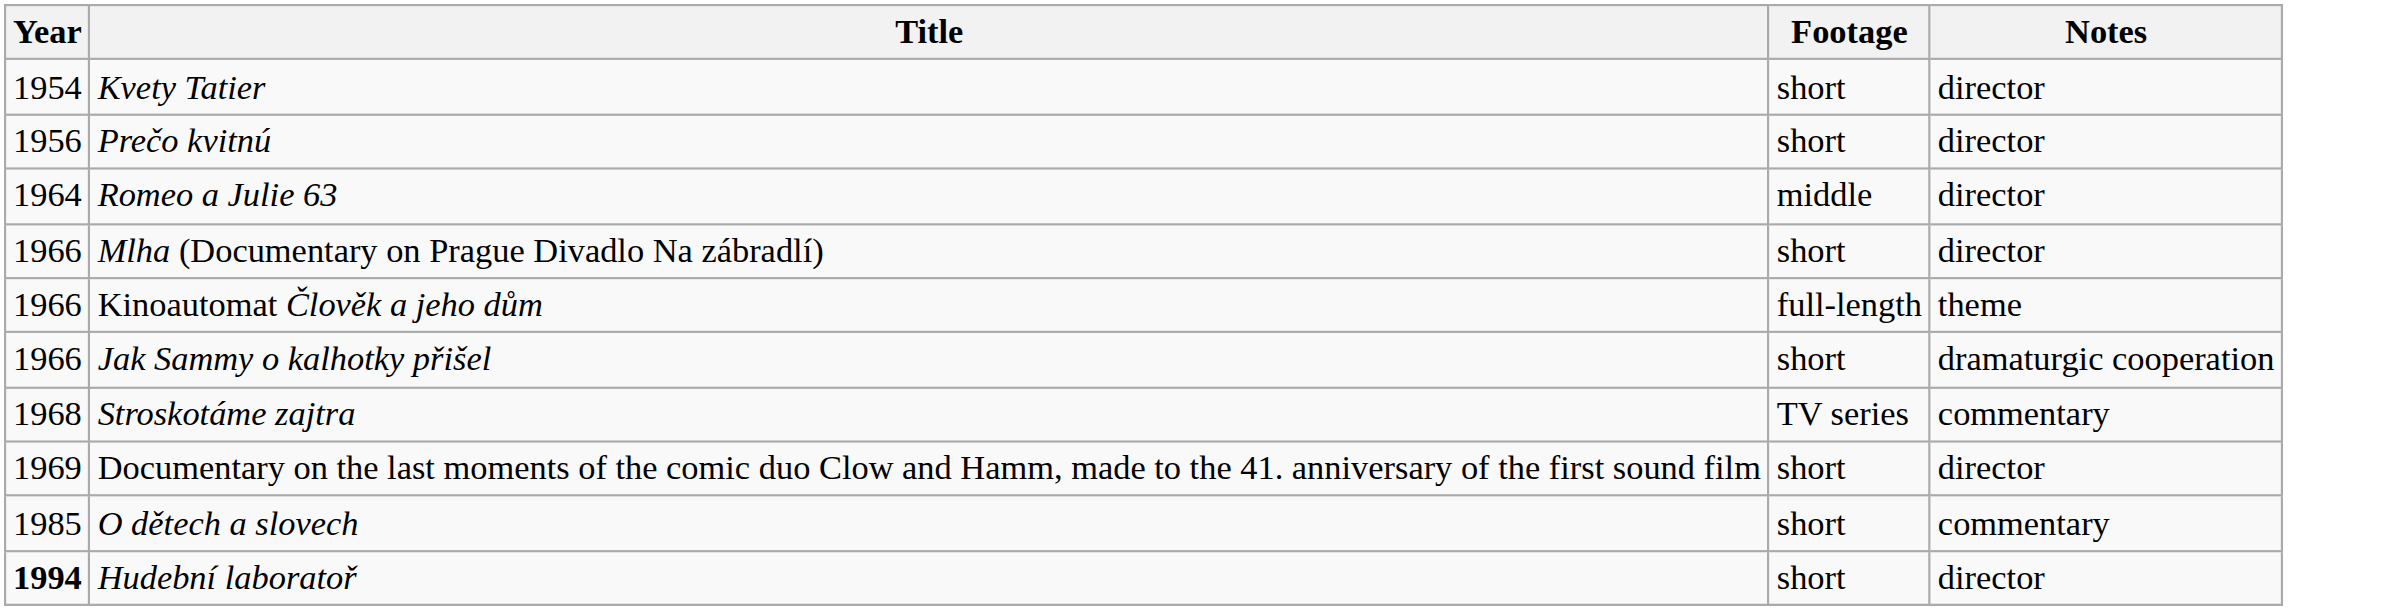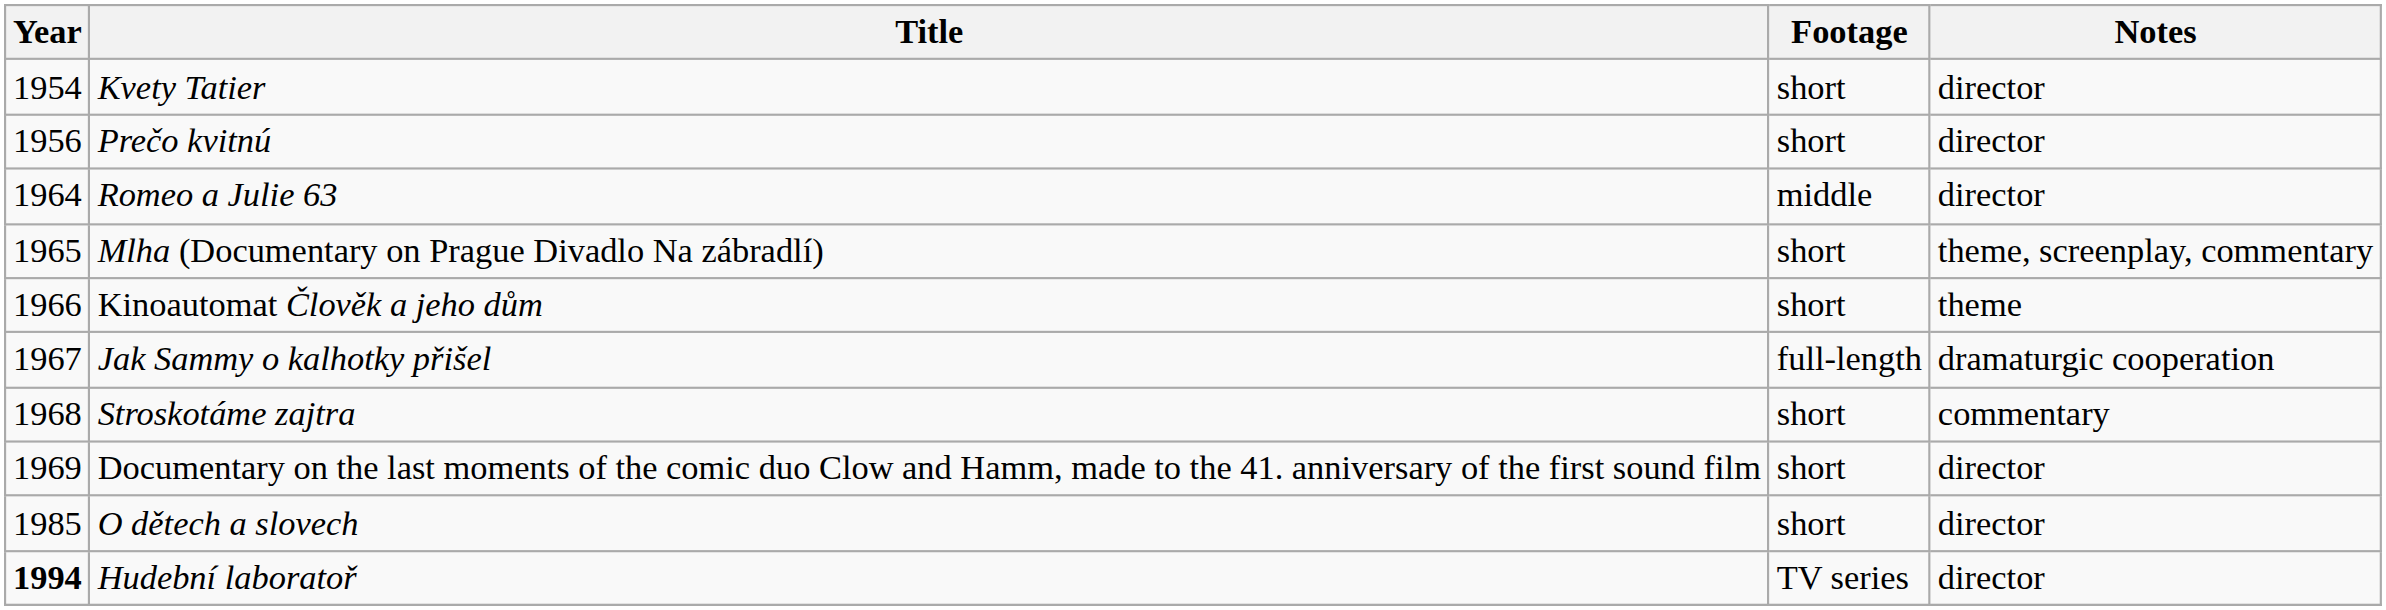Mlha (Documentary on Prague Divadlo Na zábradlí) | Year: 1966 -> 1965
Mlha (Documentary on Prague Divadlo Na zábradlí) | Notes: director -> theme, screenplay, commentary
Kinoautomat Člověk a jeho dům | Footage: full-length -> short
Jak Sammy o kalhotky přišel | Year: 1966 -> 1967
Jak Sammy o kalhotky přišel | Footage: short -> full-length
Stroskotáme zajtra | Footage: TV series -> short
O dětech a slovech | Notes: commentary -> director
Hudební laboratoř | Footage: short -> TV series
